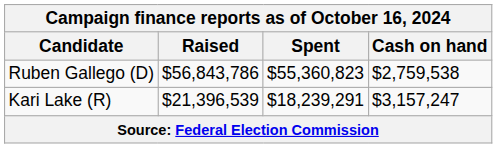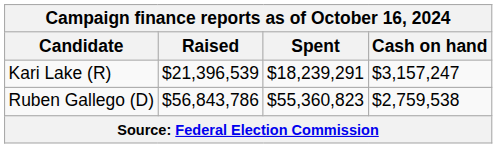rows swapped: Ruben Gallego (D) <-> Kari Lake (R)
